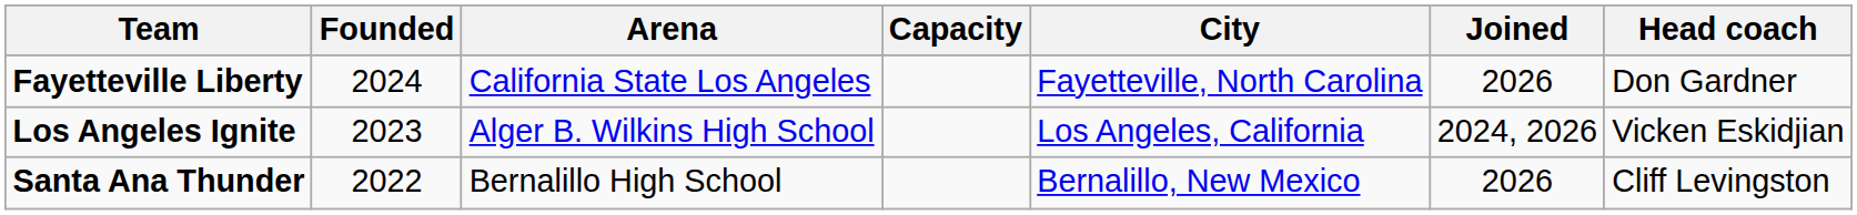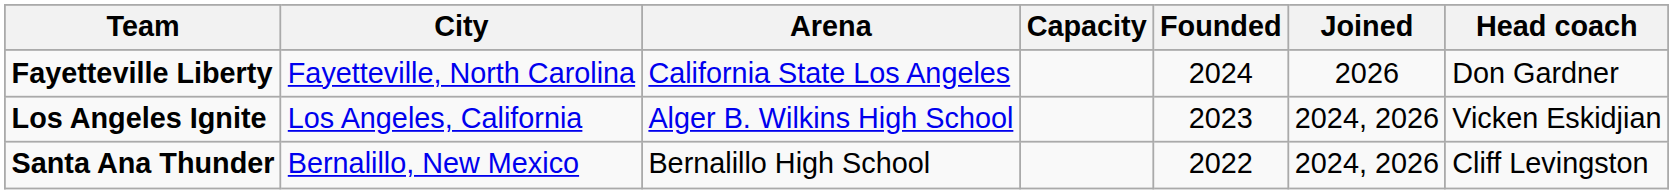columns swapped: City <-> Founded
Santa Ana Thunder | Joined: 2026 -> 2024, 2026
